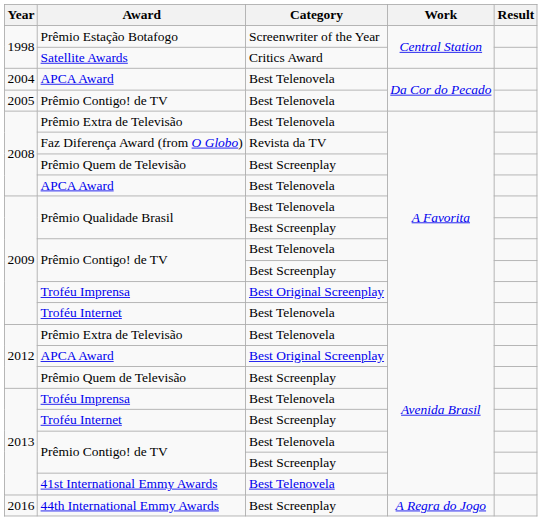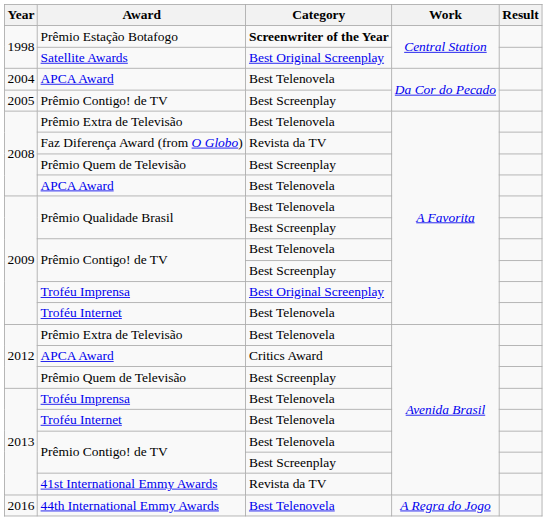Prêmio Estação Botafogo | Category: normal -> bold
Satellite Awards | Category: Critics Award -> Best Original Screenplay
2005 / Prêmio Contigo! de TV | Category: Best Telenovela -> Best Screenplay
2012 / APCA Award | Category: Best Original Screenplay -> Critics Award
2013 / Troféu Internet | Category: Best Screenplay -> Best Telenovela
41st International Emmy Awards | Category: Best Telenovela -> Revista da TV
44th International Emmy Awards | Category: Best Screenplay -> Best Telenovela
